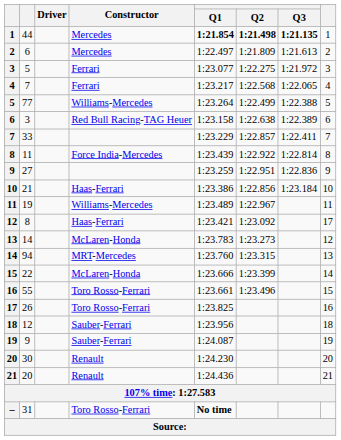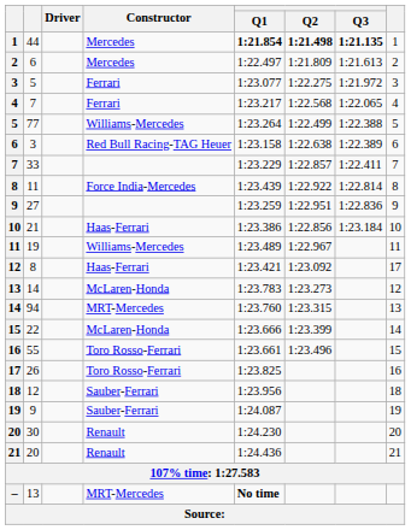– | column 2: 31 -> 13
– | Constructor: Toro Rosso-Ferrari -> MRT-Mercedes
